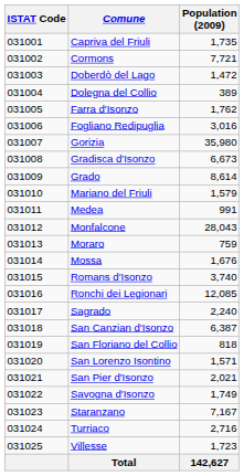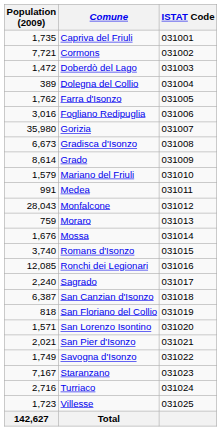columns swapped: ISTAT Code <-> Population (2009)
